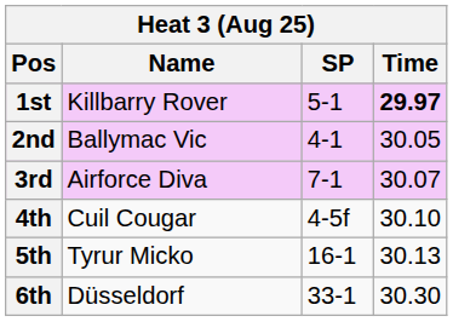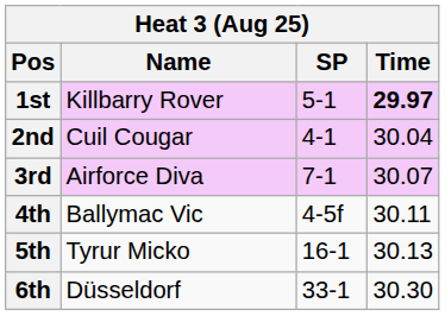2nd | Name: Ballymac Vic -> Cuil Cougar
2nd | Time: 30.05 -> 30.04
4th | Name: Cuil Cougar -> Ballymac Vic
4th | Time: 30.10 -> 30.11
